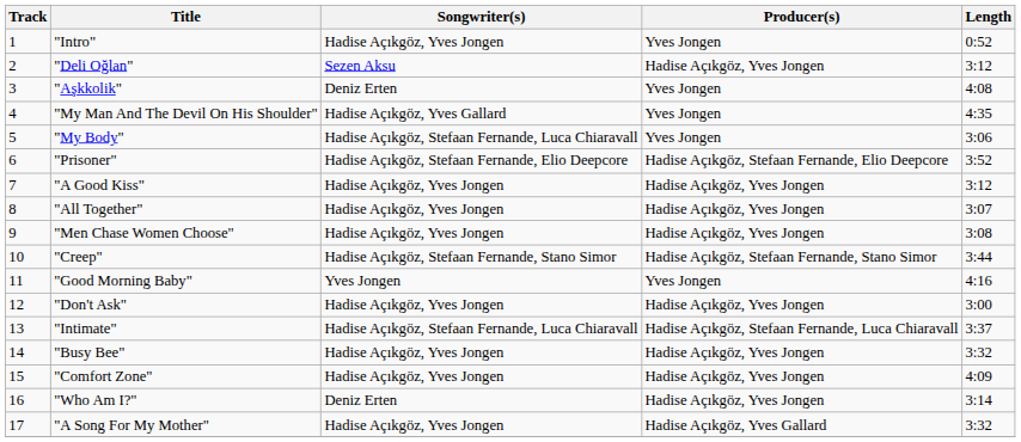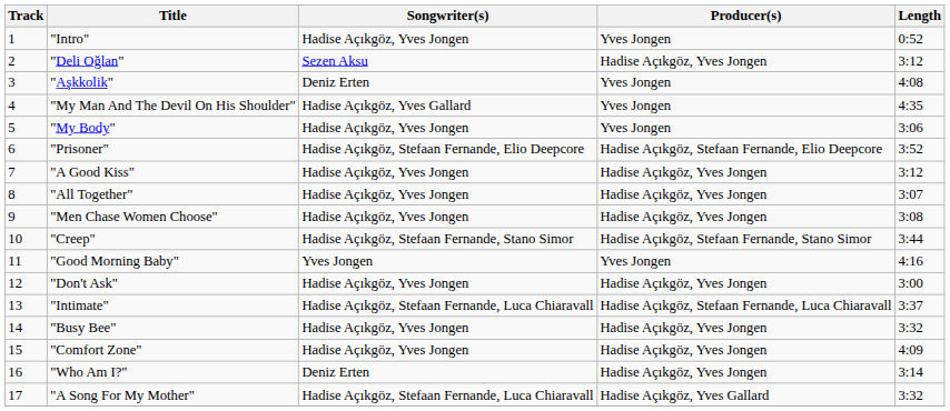"My Body" | Songwriter(s): Hadise Açıkgöz, Stefaan Fernande, Luca Chiaravall -> Hadise Açıkgöz, Yves Jongen
"A Song For My Mother" | Songwriter(s): Hadise Açıkgöz, Yves Jongen -> Hadise Açıkgöz, Stefaan Fernande, Luca Chiaravall
